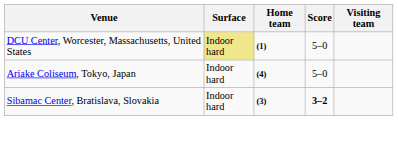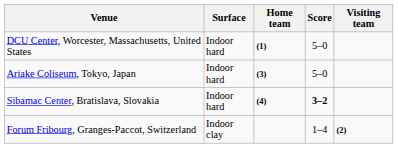DCU Center, Worcester, Massachusetts, United States | Surface: khaki background -> no background
Ariake Coliseum, Tokyo, Japan | Home team: (4) -> (3)
Sibamac Center, Bratislava, Slovakia | Home team: (3) -> (4)
+ row: Forum Fribourg, Granges-Paccot, Switzerland | Indoor clay | 1–4 | (2)
